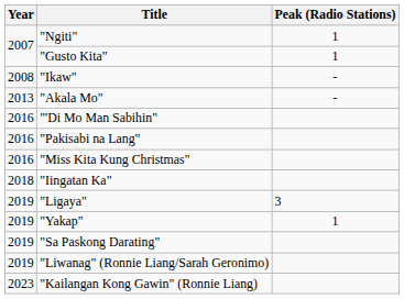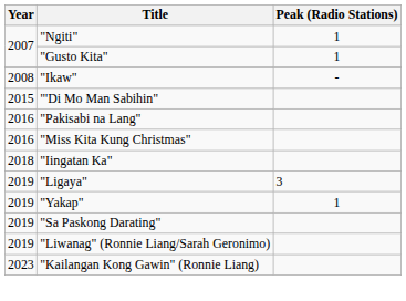- row: 2013 | "Akala Mo" | -
"'Di Mo Man Sabihin" | Year: 2016 -> 2015
